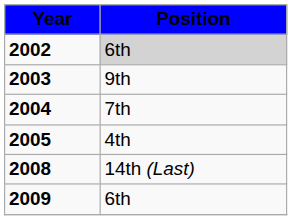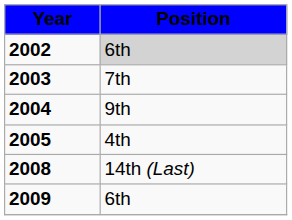2003 | column 2: 9th -> 7th
2004 | column 2: 7th -> 9th
